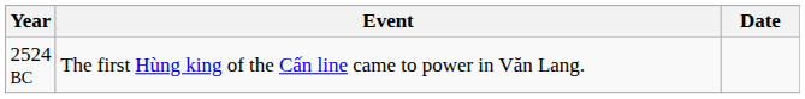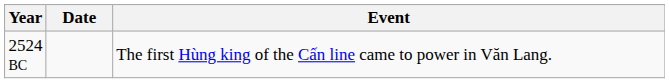columns swapped: Date <-> Event
